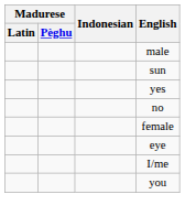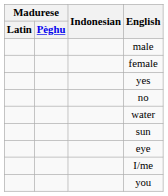rows swapped: female <-> sun
+ row: water
